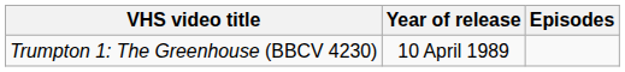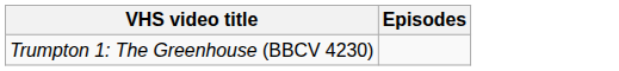- column: Year of release | 10 April 1989
